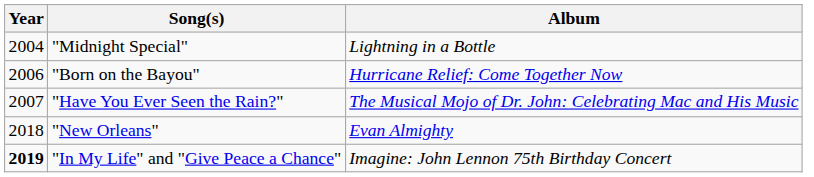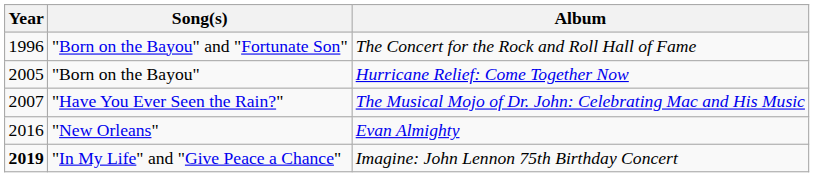+ row: 1996 | "Born on the Bayou" and "Fortunate Son" | The Concert for the Rock and Roll Hall of Fame
- row: 2004 | "Midnight Special" | Lightning in a Bottle
"Born on the Bayou" | Year: 2006 -> 2005
"New Orleans" | Year: 2018 -> 2016
